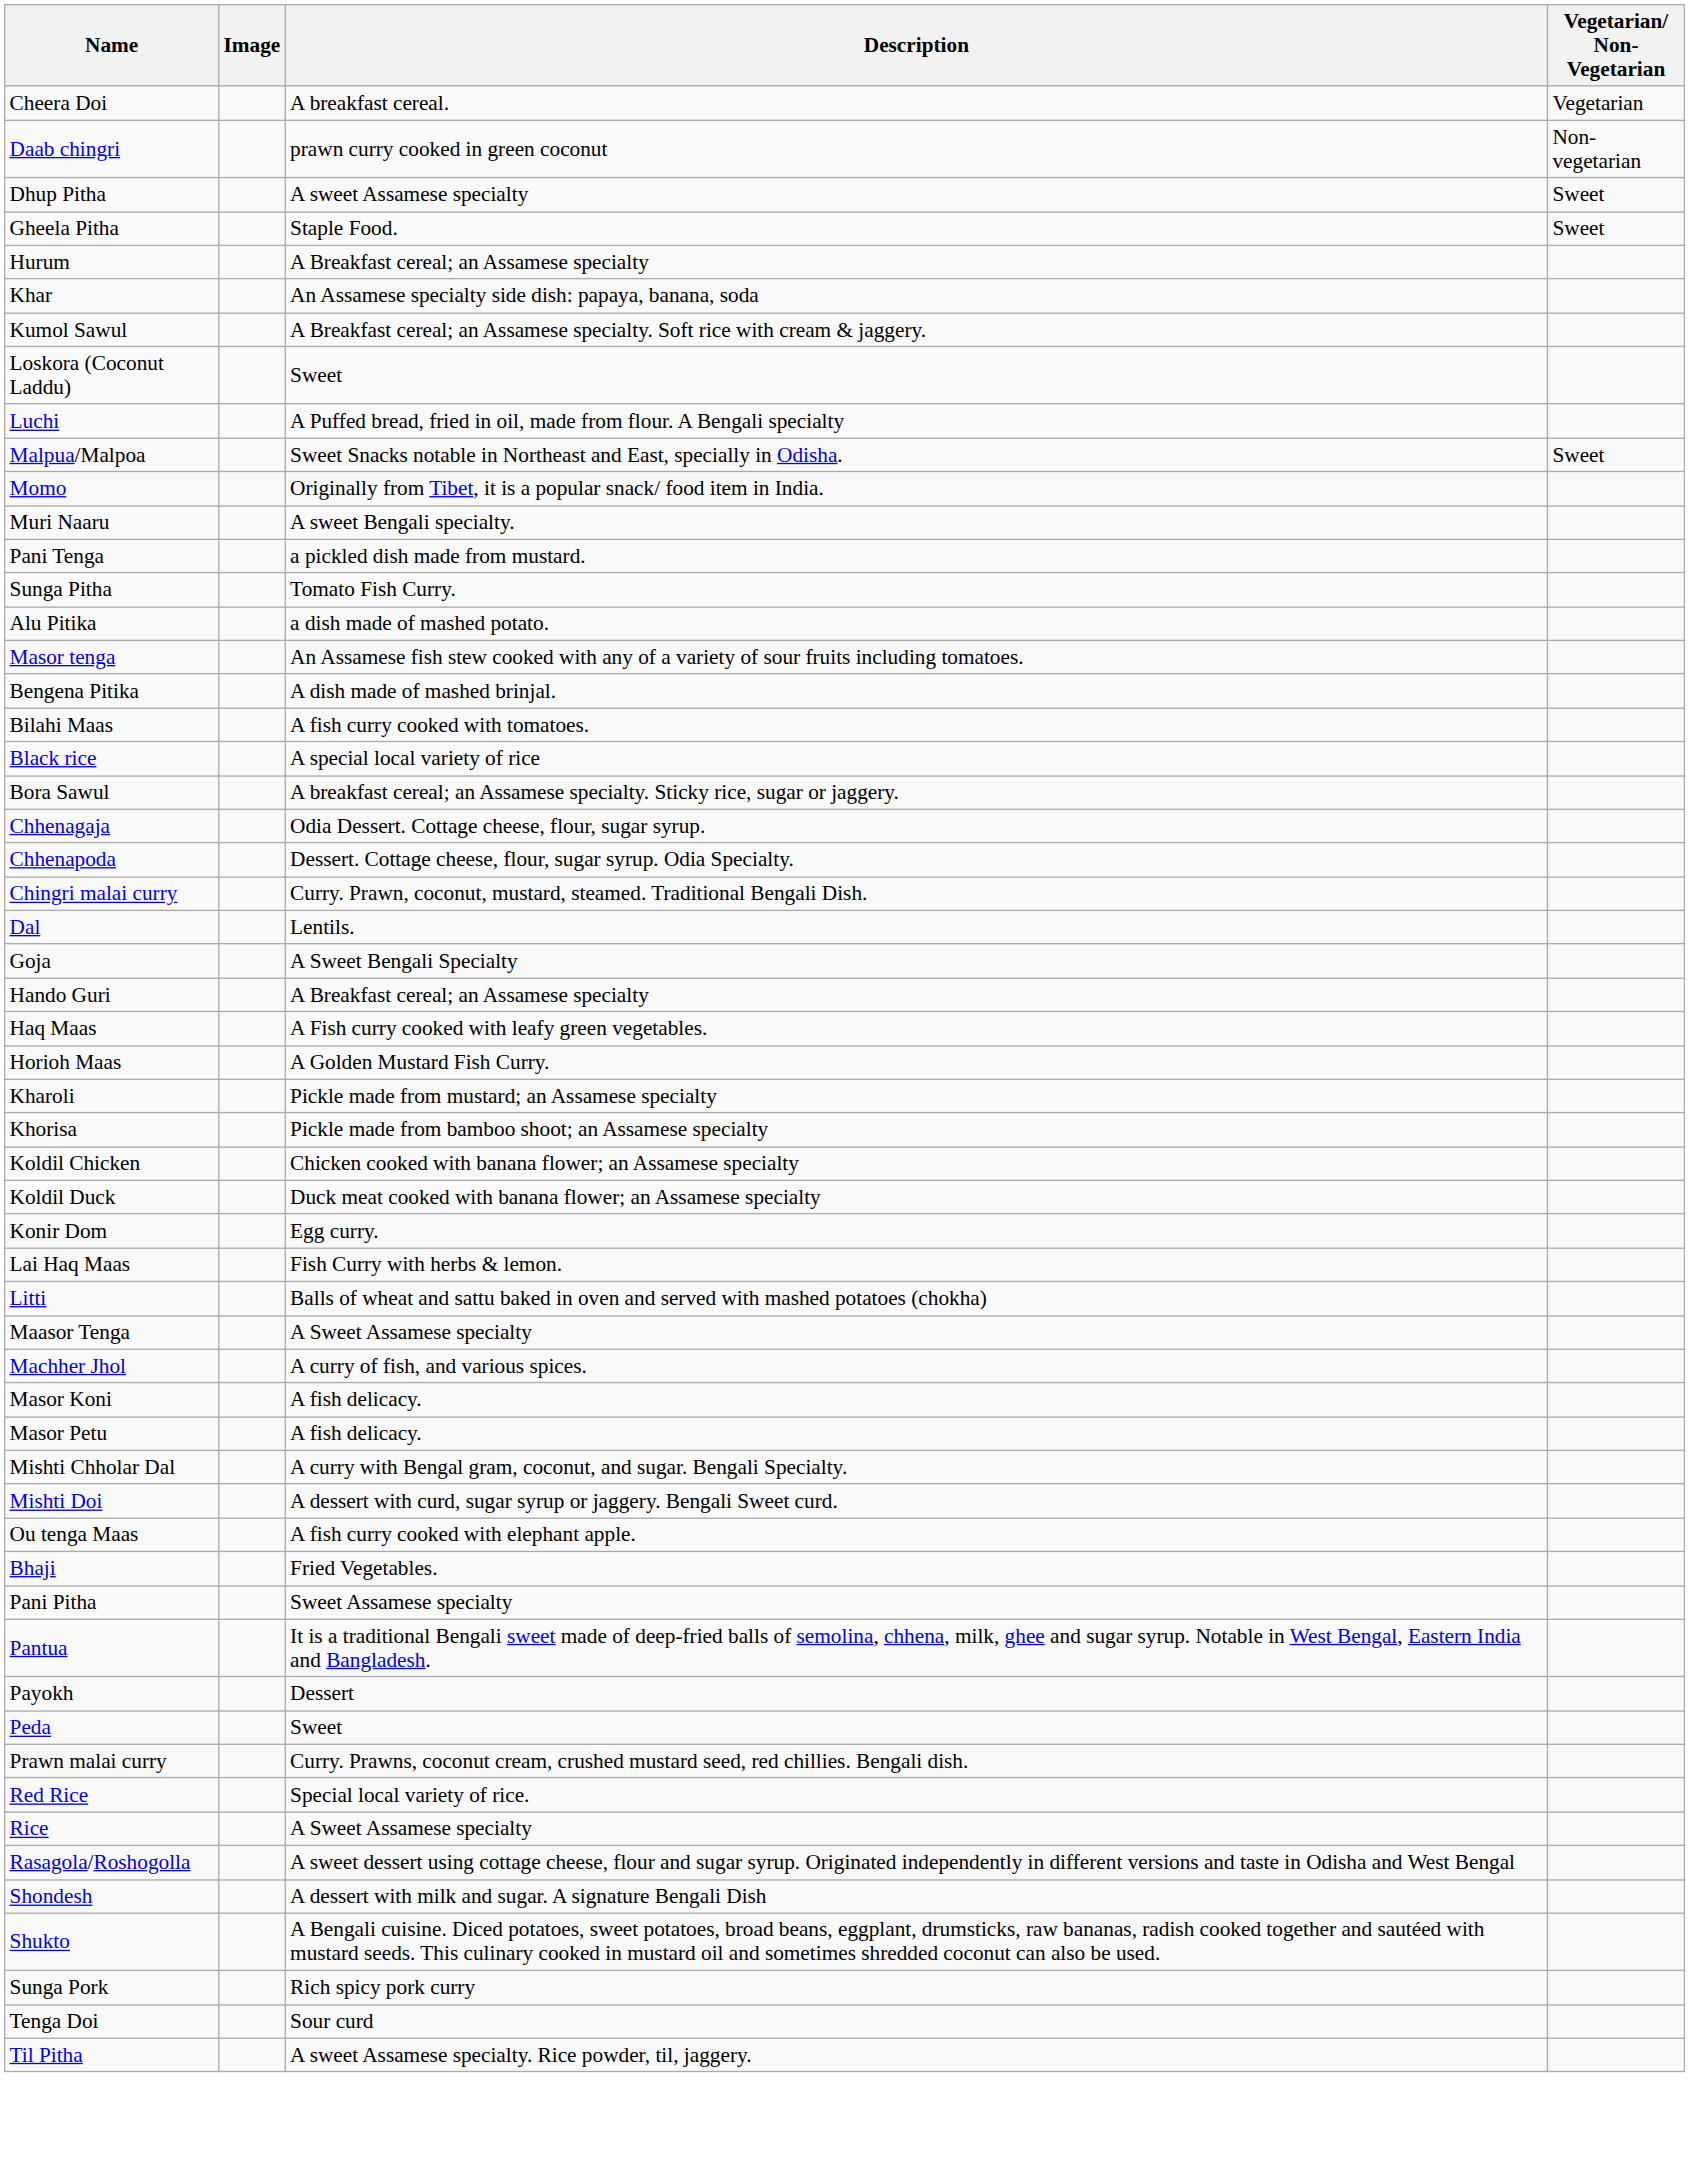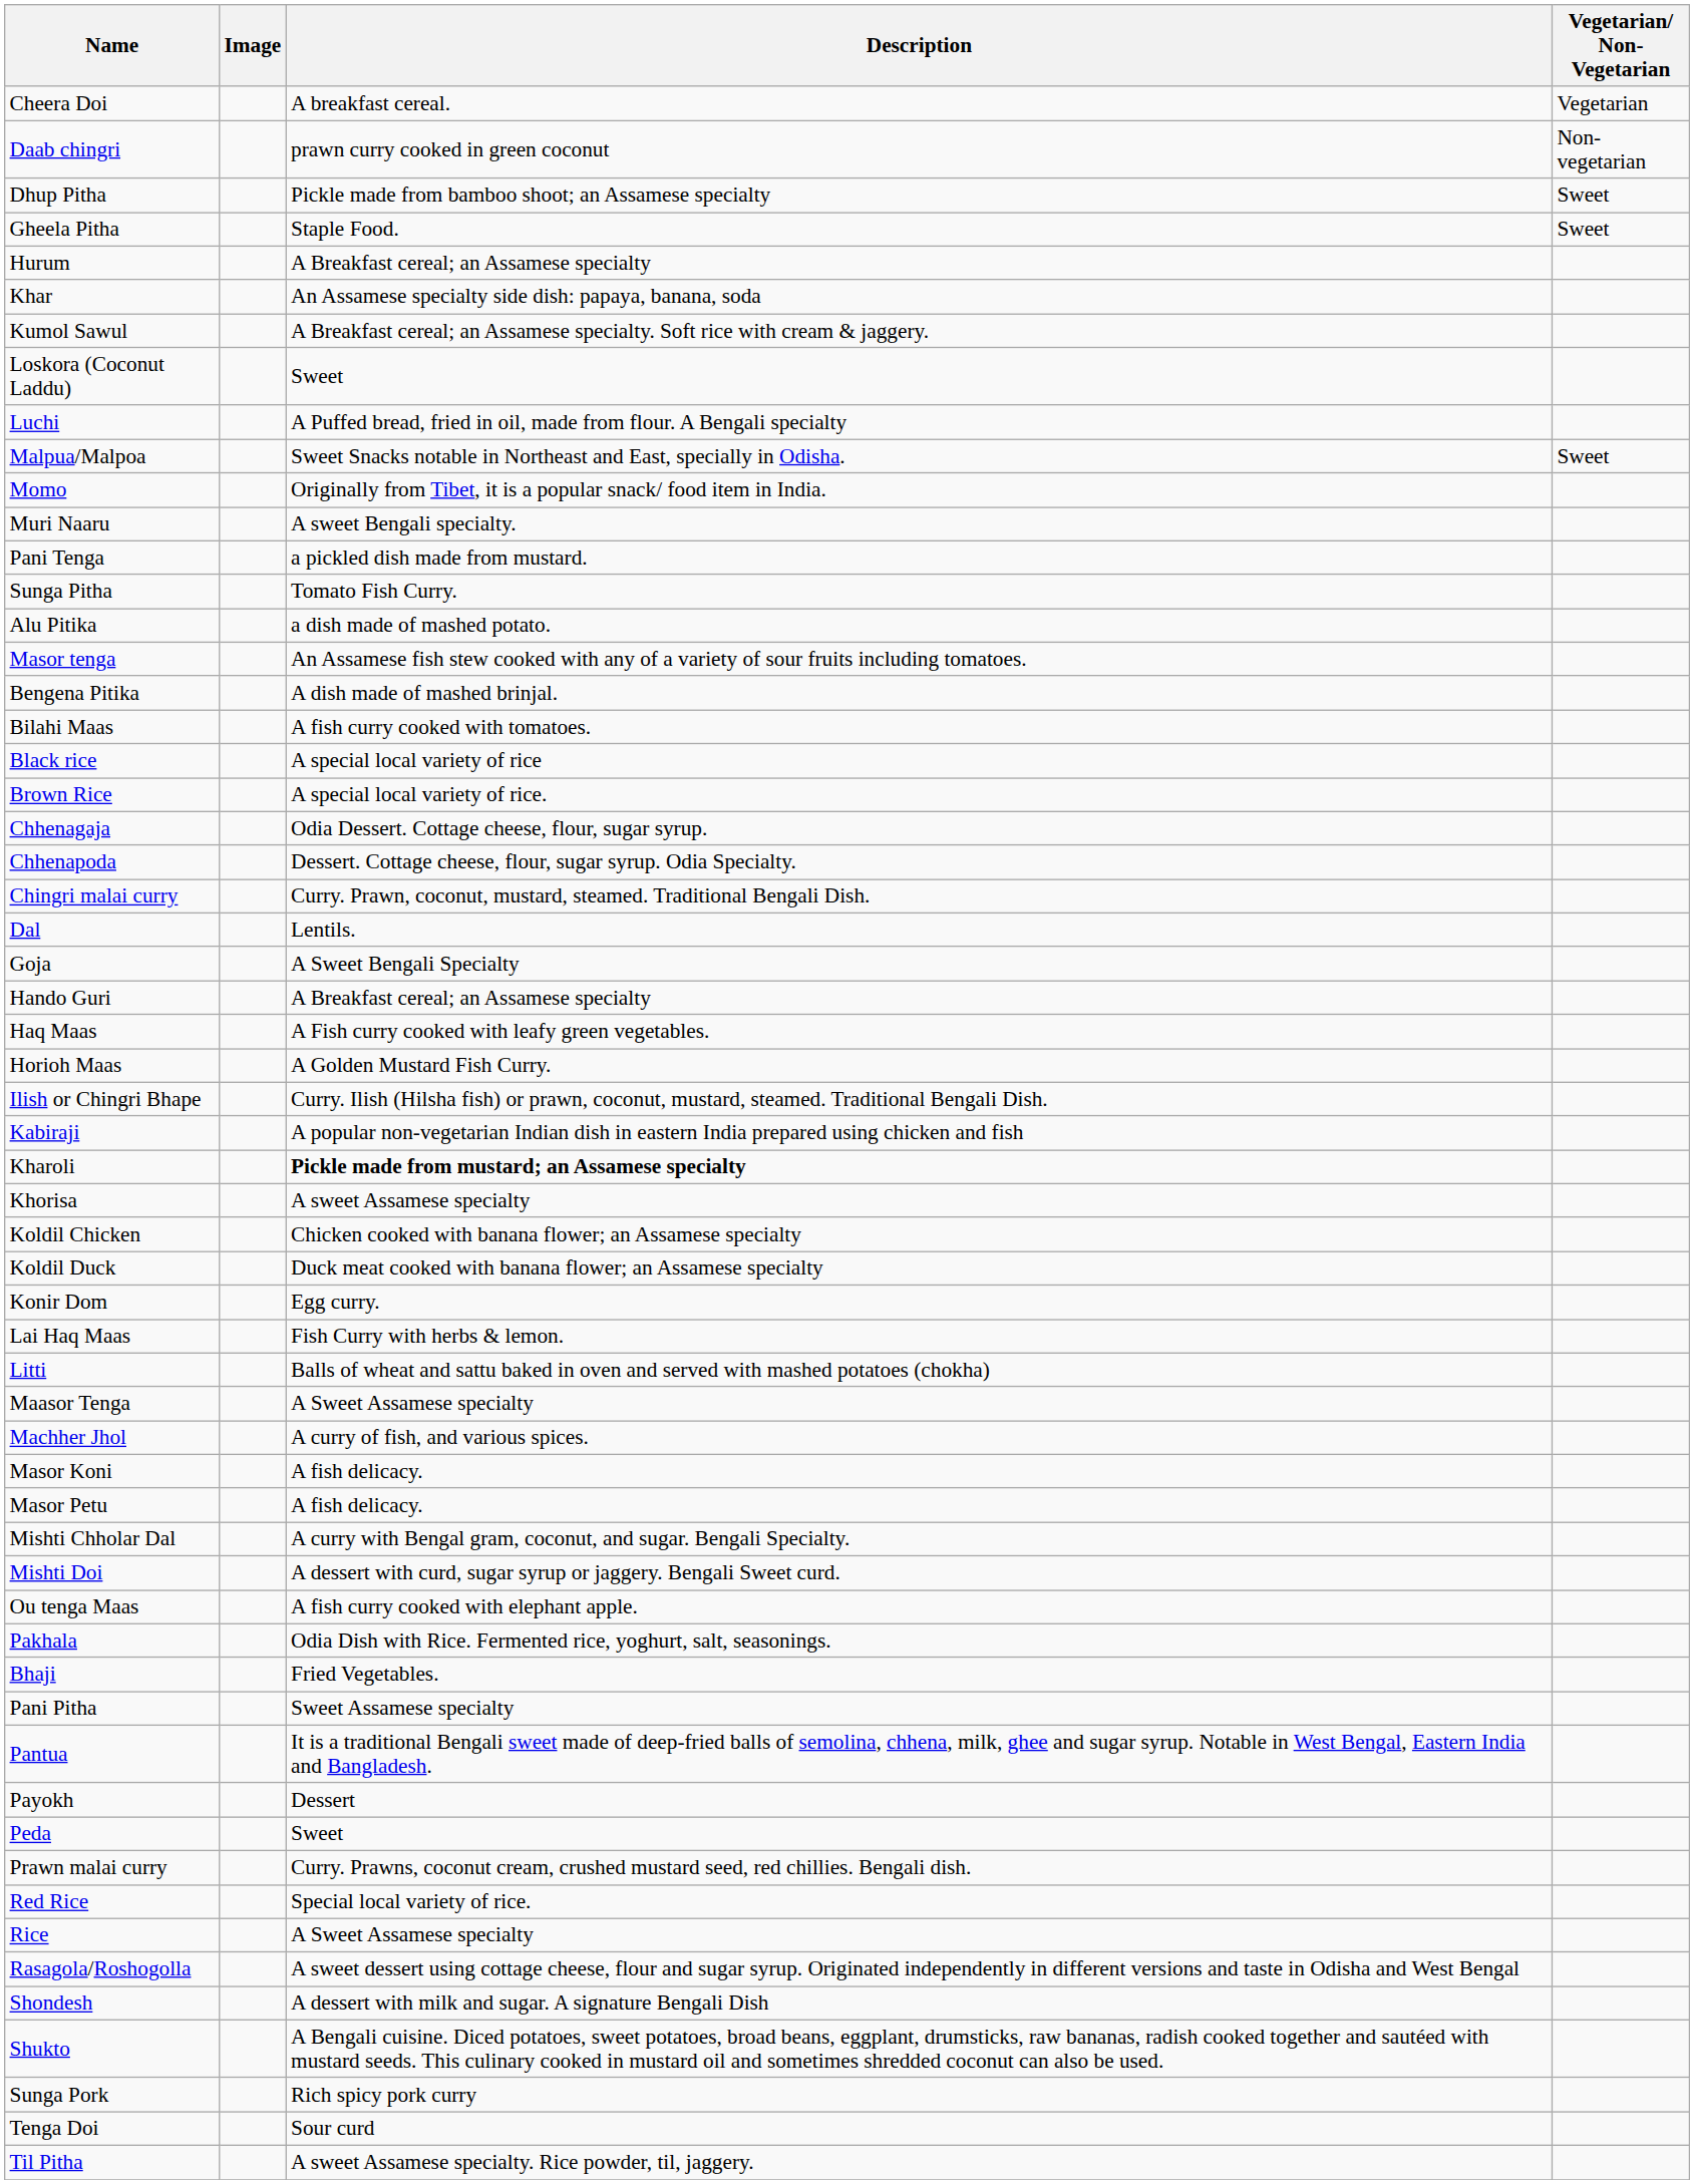Dhup Pitha | Description: A sweet Assamese specialty -> Pickle made from bamboo shoot; an Assamese specialty
- row: Bora Sawul | A breakfast cereal; an Assamese specialty. Sticky rice, sugar or jaggery.
+ row: Brown Rice | A special local variety of rice.
+ row: Ilish or Chingri Bhape | Curry. Ilish (Hilsha fish) or prawn, coconut, mustard, steamed. Traditional Bengali Dish.
+ row: Kabiraji | A popular non-vegetarian Indian dish in eastern India prepared using chicken and fish
Kharoli | Description: normal -> bold
Khorisa | Description: Pickle made from bamboo shoot; an Assamese specialty -> A sweet Assamese specialty
+ row: Pakhala | Odia Dish with Rice. Fermented rice, yoghurt, salt, seasonings.
